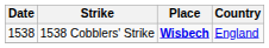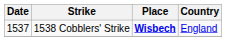1538 Cobblers' Strike | Date: 1538 -> 1537
